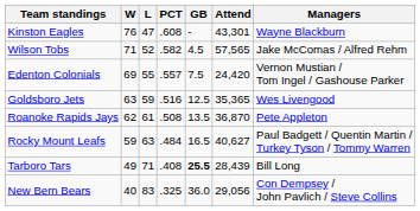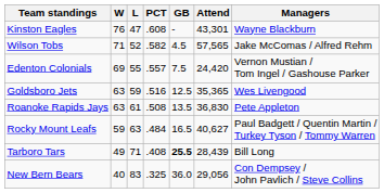Roanoke Rapids Jays | W: 62 -> 63
Roanoke Rapids Jays | Attend: 36,870 -> 36,830
